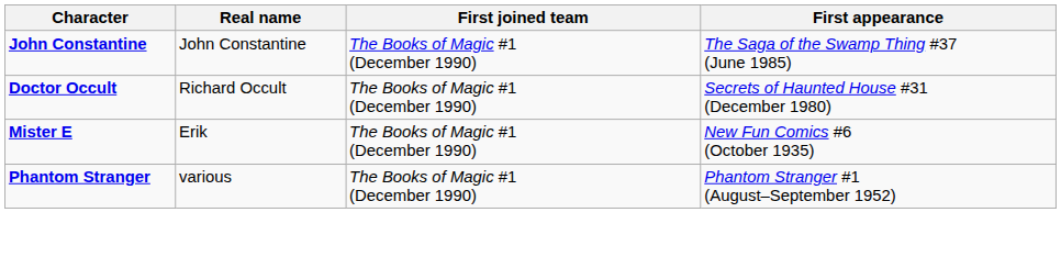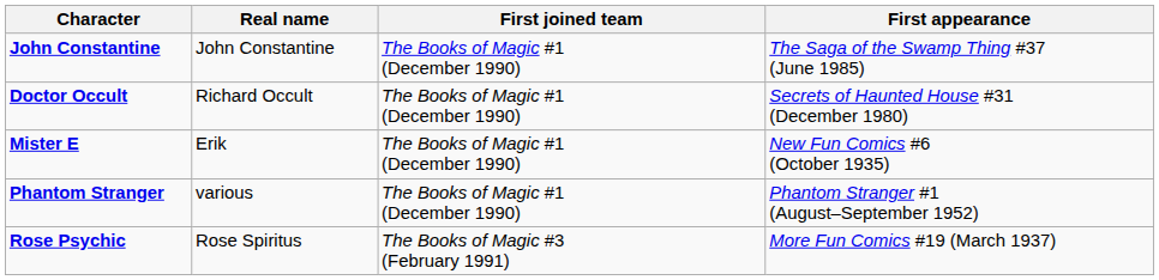+ row: Rose Psychic | Rose Spiritus | The Books of Magic #3 (February 1991) | More Fun Comics #19 (March 1937)
